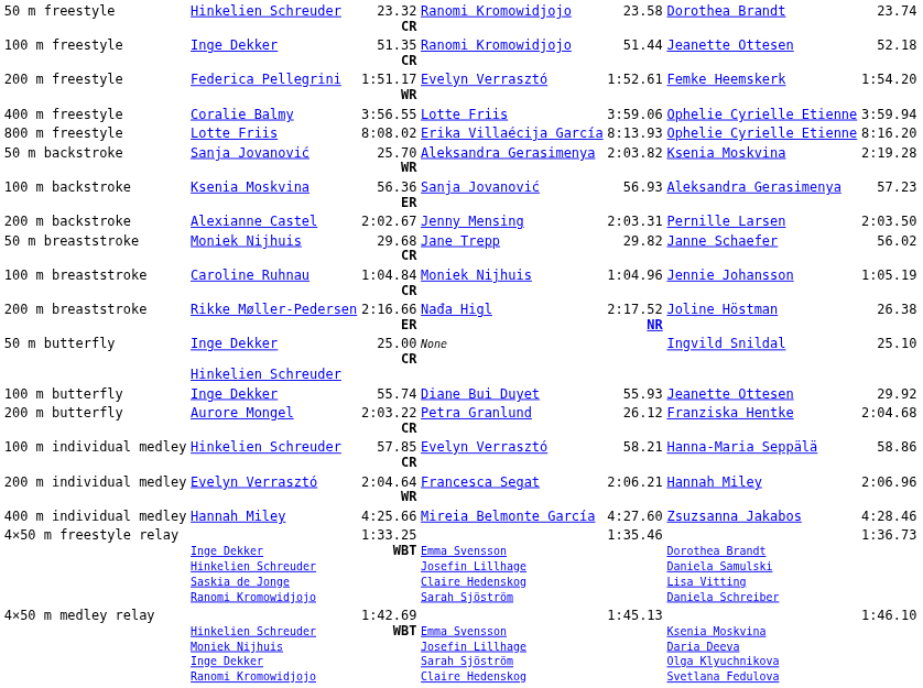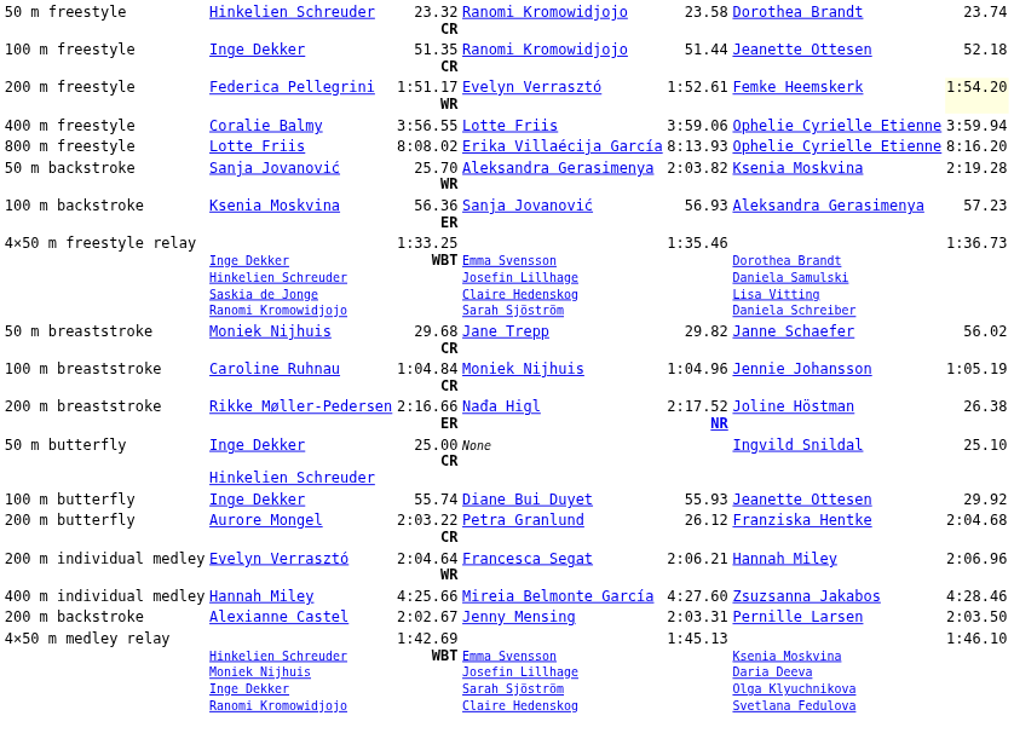200 m freestyle | column 7: no background -> lightyellow background
rows swapped: 200 m backstroke <-> 4×50 m freestyle relay
- row: 100 m individual medley | Hinkelien Schreuder | 57.85 CR | Evelyn Verrasztó | 58.21 | Hanna-Maria Seppälä | 58.86
